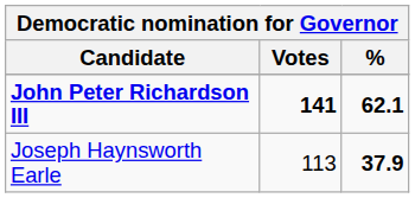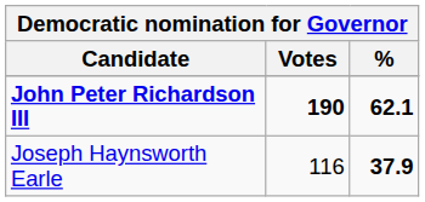John Peter Richardson III | Votes: 141 -> 190
Joseph Haynsworth Earle | Votes: 113 -> 116
